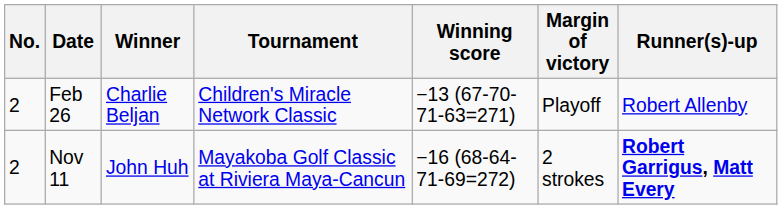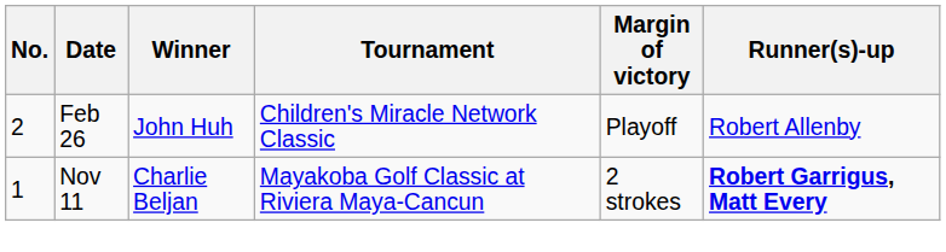- column: Winning score | −13 (67-70-71-63=271) | −16 (68-64-71-69=272)
Feb 26 | Winner: Charlie Beljan -> John Huh
Nov 11 | No.: 2 -> 1
Nov 11 | Winner: John Huh -> Charlie Beljan
